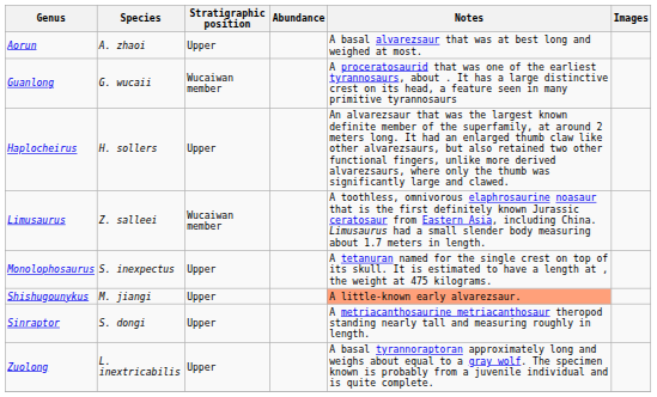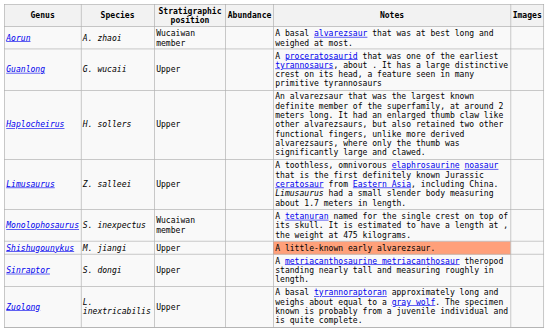Aorun | Stratigraphic position: Upper -> Wucaiwan member
Guanlong | Stratigraphic position: Wucaiwan member -> Upper
Limusaurus | Stratigraphic position: Wucaiwan member -> Upper
Monolophosaurus | Stratigraphic position: Upper -> Wucaiwan member
